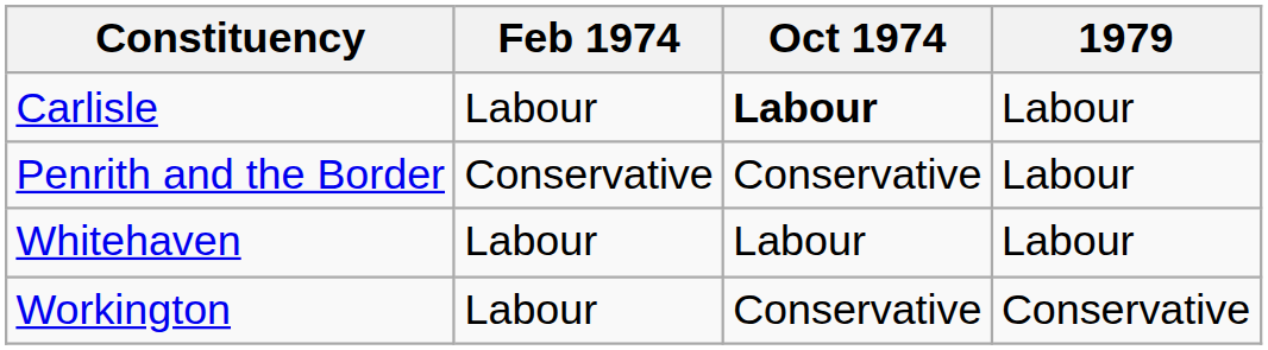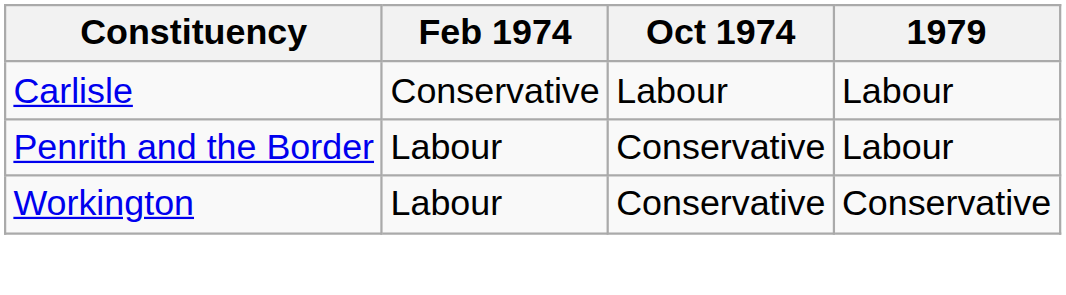Carlisle | Feb 1974: Labour -> Conservative
Carlisle | Oct 1974: bold -> normal
Penrith and the Border | Feb 1974: Conservative -> Labour
- row: Whitehaven | Labour | Labour | Labour
